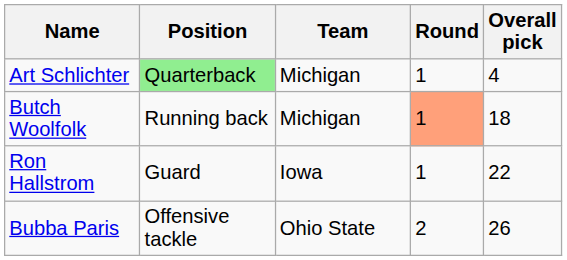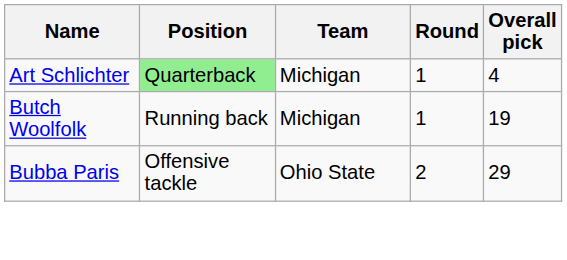Butch Woolfolk | Round: lightsalmon background -> no background
Butch Woolfolk | Overall pick: 18 -> 19
- row: Ron Hallstrom | Guard | Iowa | 1 | 22
Bubba Paris | Overall pick: 26 -> 29
